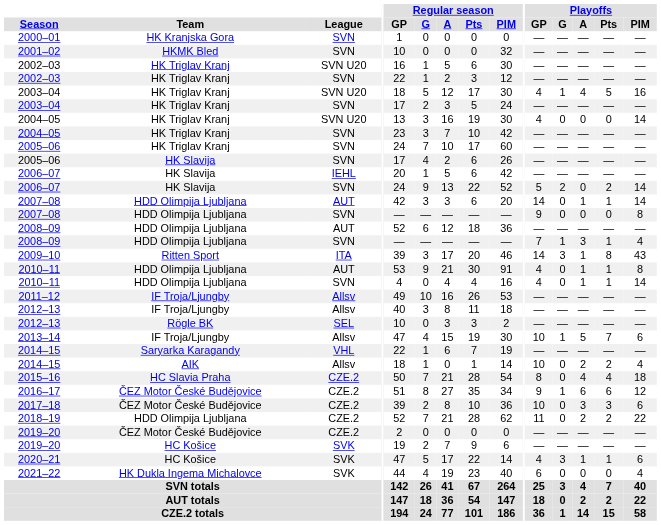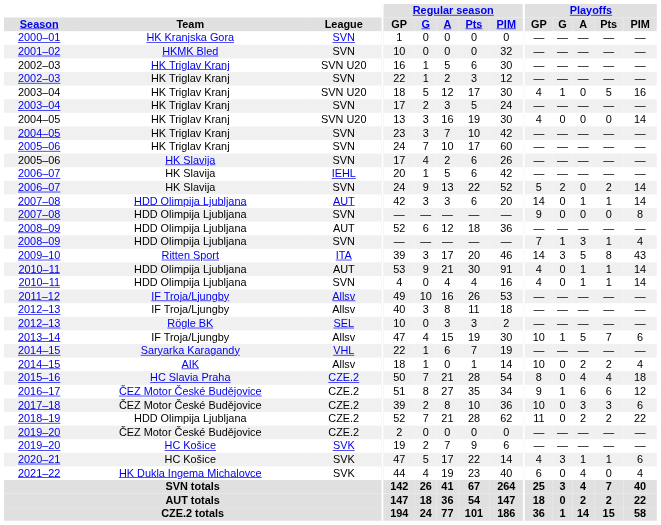2003–04 / SVN U20 | Playoffs / A: 4 -> 0
2009–10 | Playoffs / A: 1 -> 5
2010–11 / AUT | Playoffs / PIM: 8 -> 14
2021–22 | Playoffs / A: 0 -> 4
